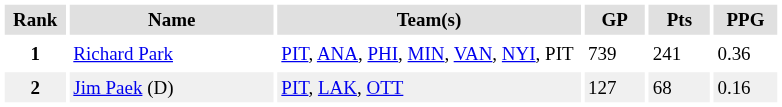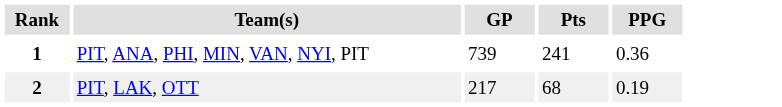- column: Name | Richard Park | Jim Paek (D)
2 | GP: 127 -> 217
2 | PPG: 0.16 -> 0.19
